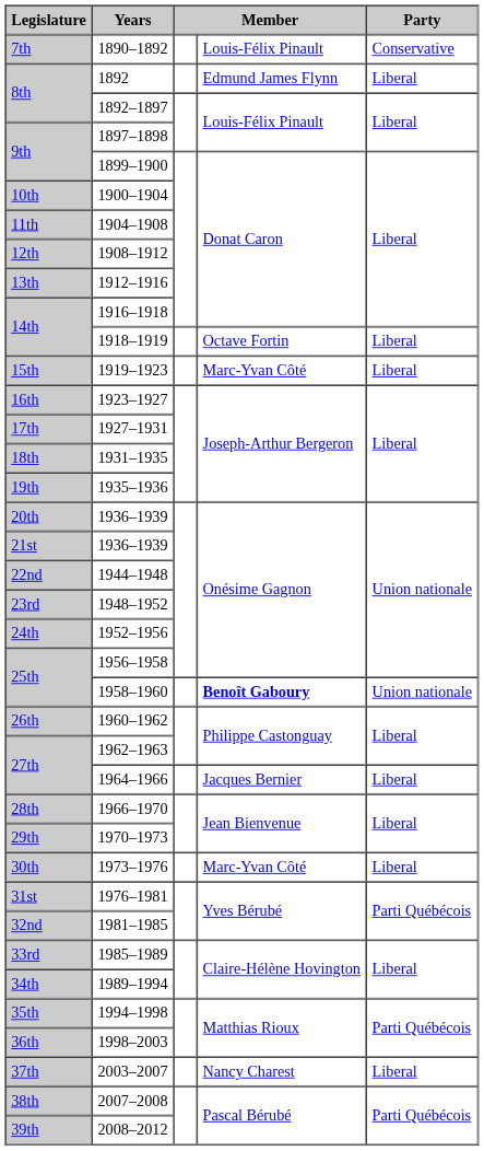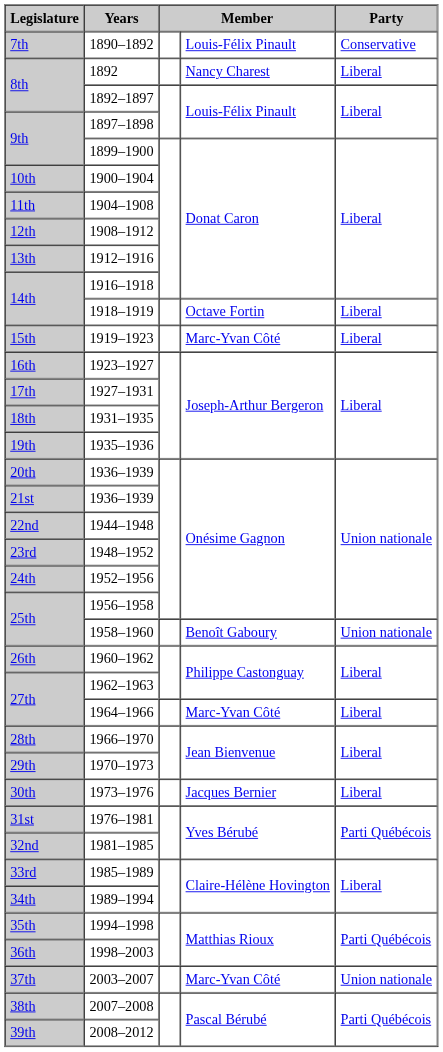1892 | column 4: Edmund James Flynn -> Nancy Charest
1958–1960 | column 4: bold -> normal
1964–1966 | column 4: Jacques Bernier -> Marc-Yvan Côté
1973–1976 | column 4: Marc-Yvan Côté -> Jacques Bernier
2003–2007 | column 4: Nancy Charest -> Marc-Yvan Côté
2003–2007 | Party: Liberal -> Union nationale
